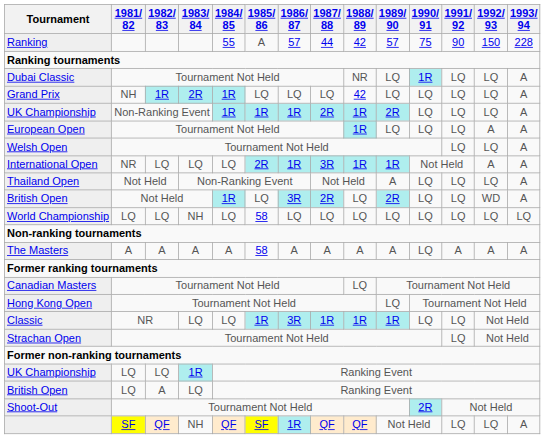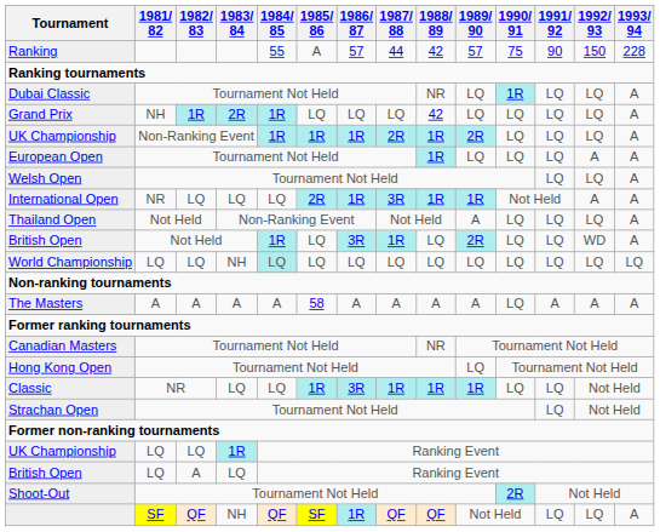British Open / Not Held | 1987/ 88: 2R -> 1R
World Championship | 1984/ 85: no background -> paleturquoise background
World Championship | 1985/ 86: 58 -> LQ
Canadian Masters | 1988/ 89: LQ -> NR
